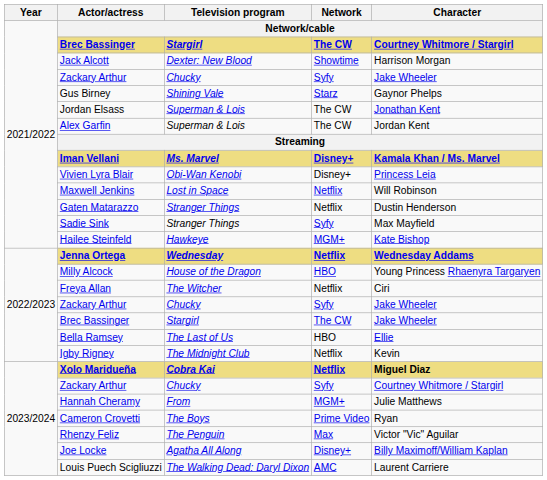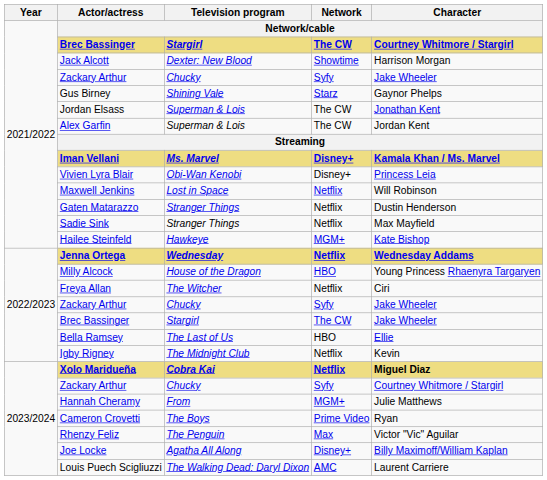Sadie Sink | Network: Syfy -> Netflix
